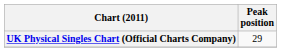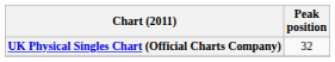UK Physical Singles Chart (Official Charts Company) | Peak position: 29 -> 32
